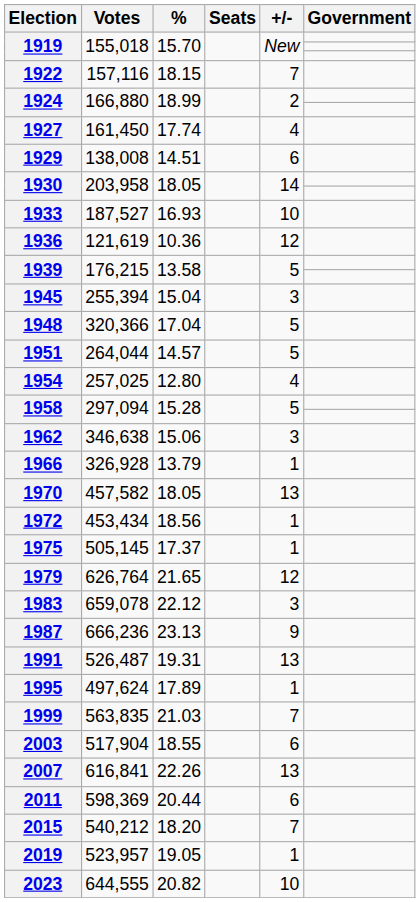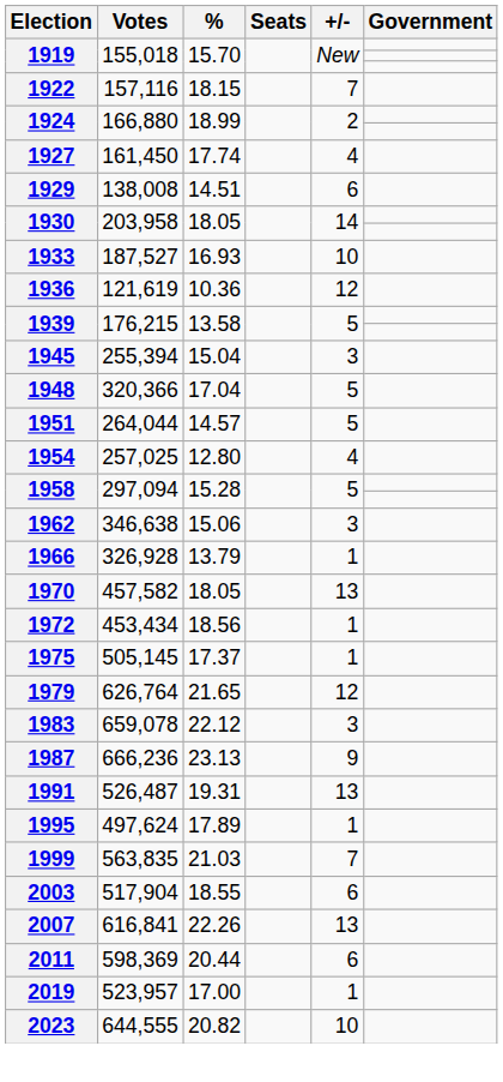- row: 2015 | 540,212 | 18.20 | 7
2019 | %: 19.05 -> 17.00
